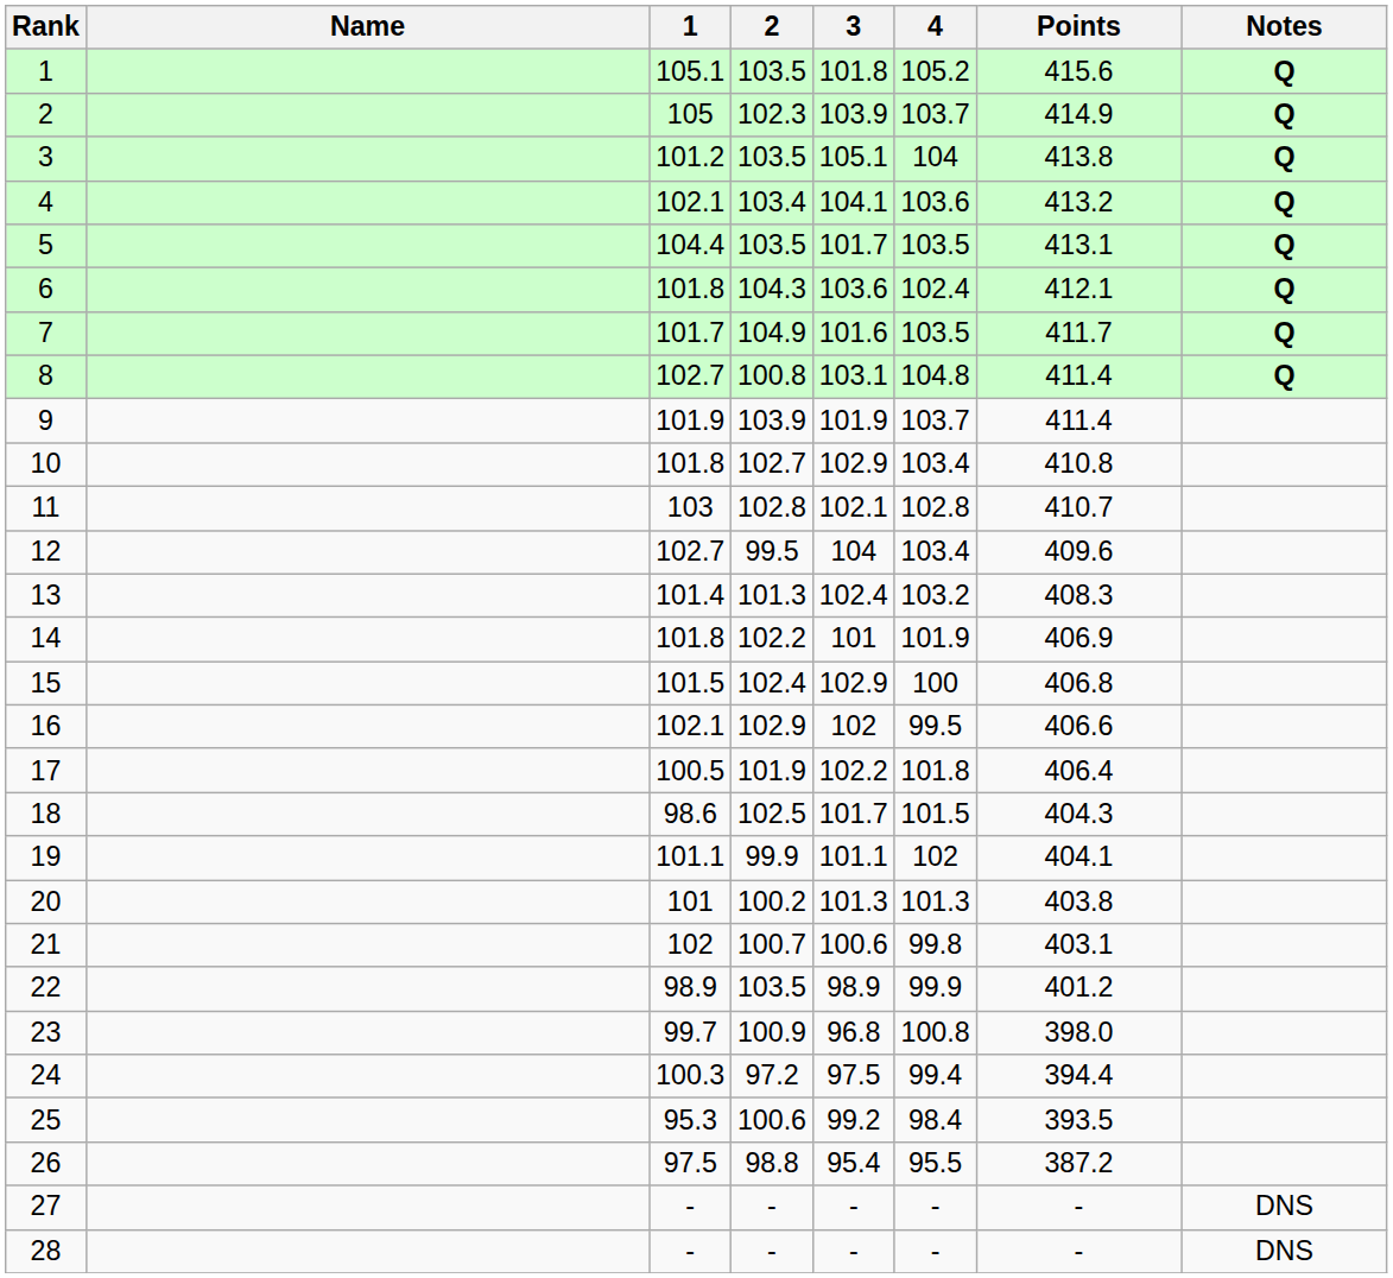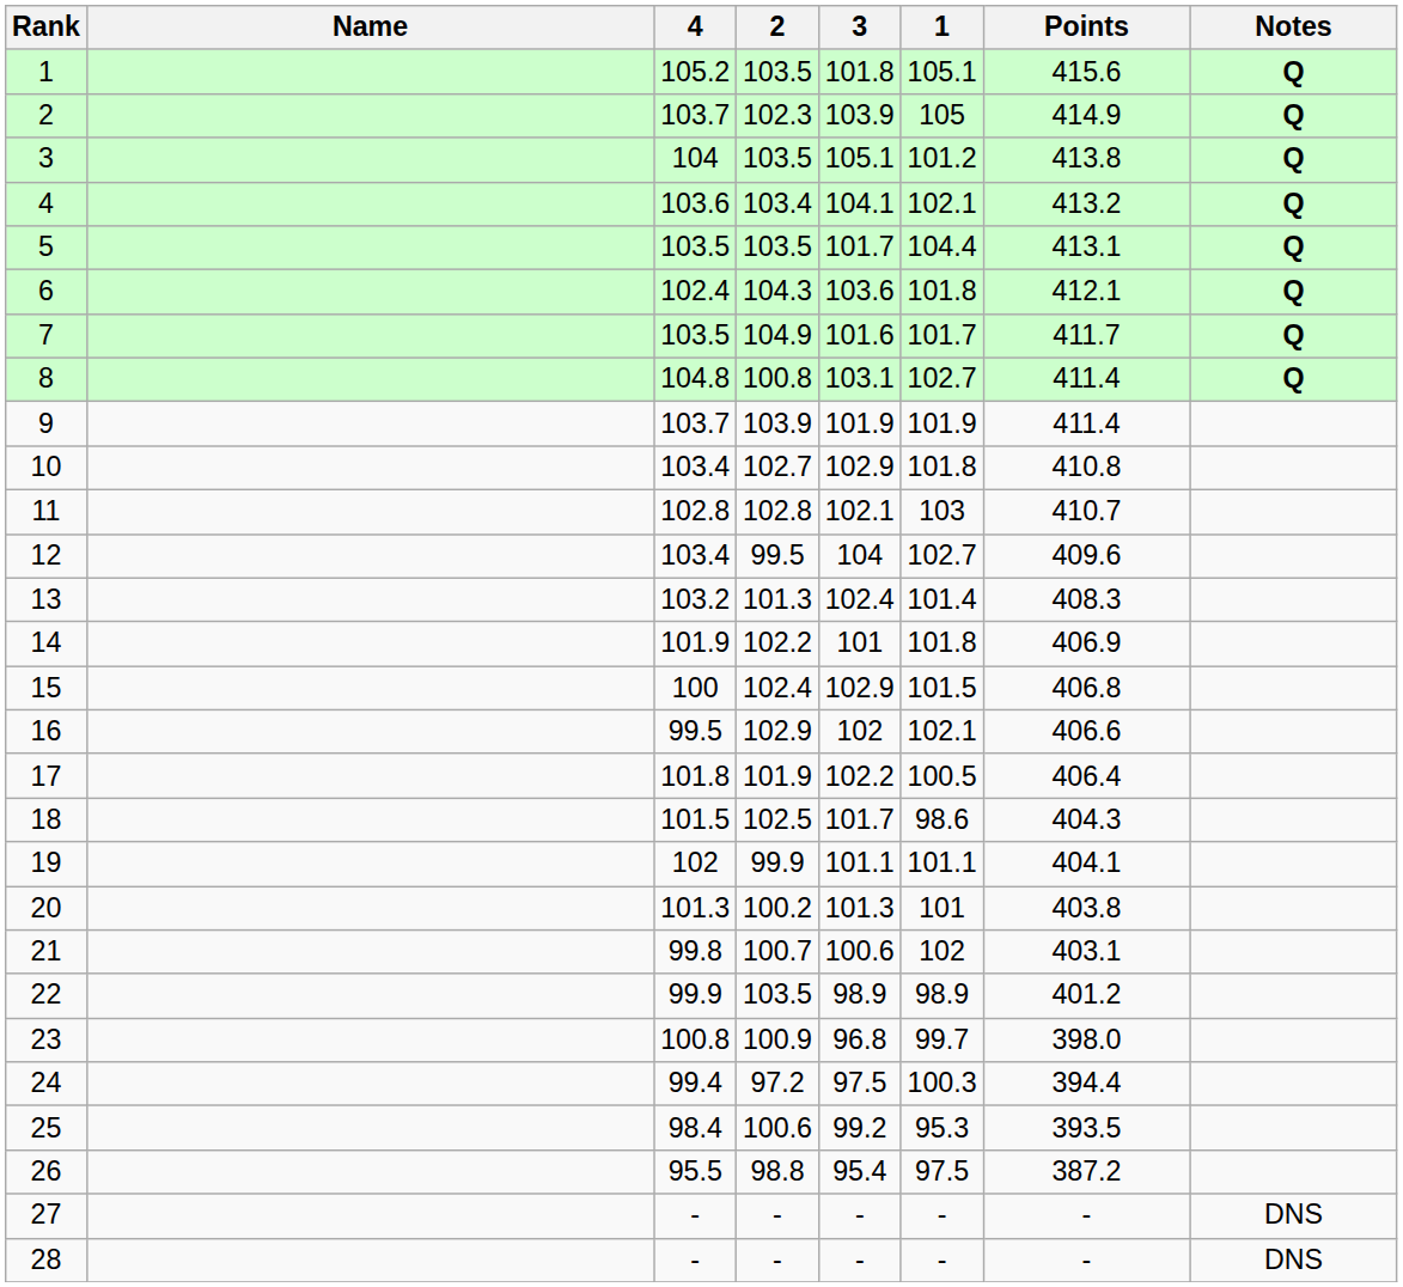columns swapped: 1 <-> 4
